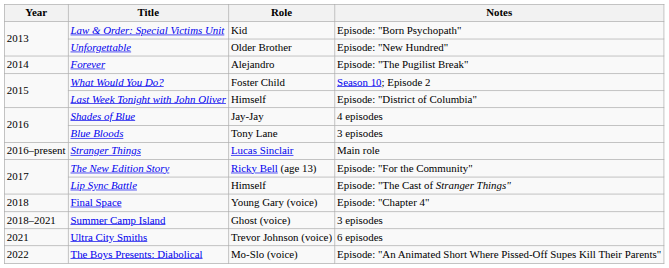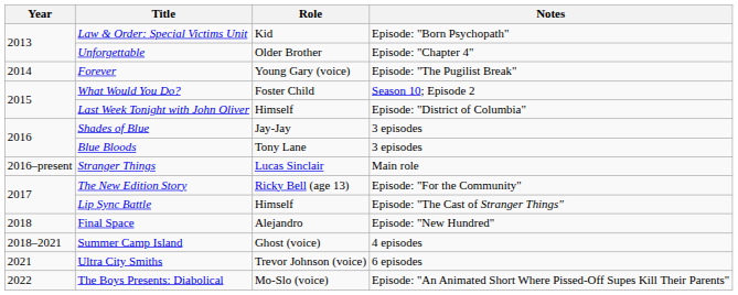Unforgettable | Notes: Episode: "New Hundred" -> Episode: "Chapter 4"
Forever | Role: Alejandro -> Young Gary (voice)
Shades of Blue | Notes: 4 episodes -> 3 episodes
Final Space | Role: Young Gary (voice) -> Alejandro
Final Space | Notes: Episode: "Chapter 4" -> Episode: "New Hundred"
Summer Camp Island | Notes: 3 episodes -> 4 episodes
